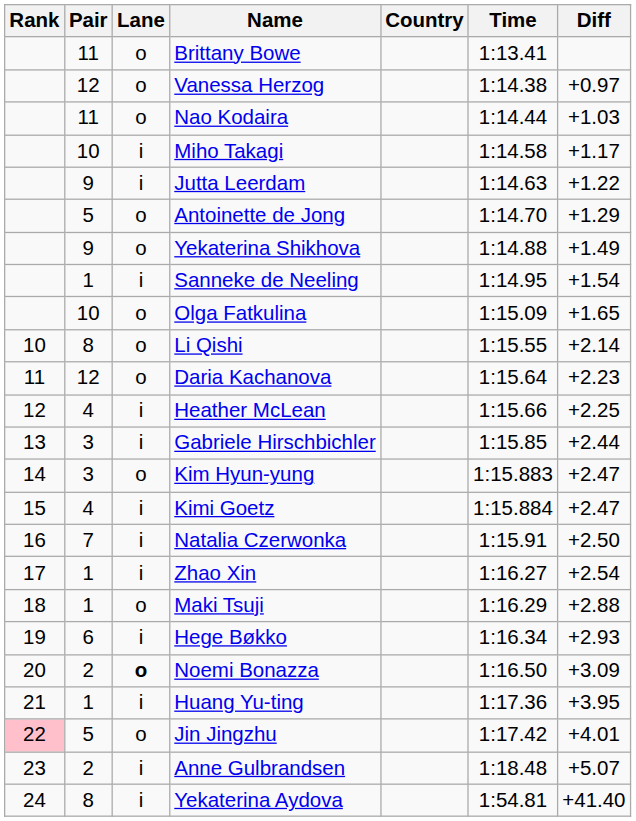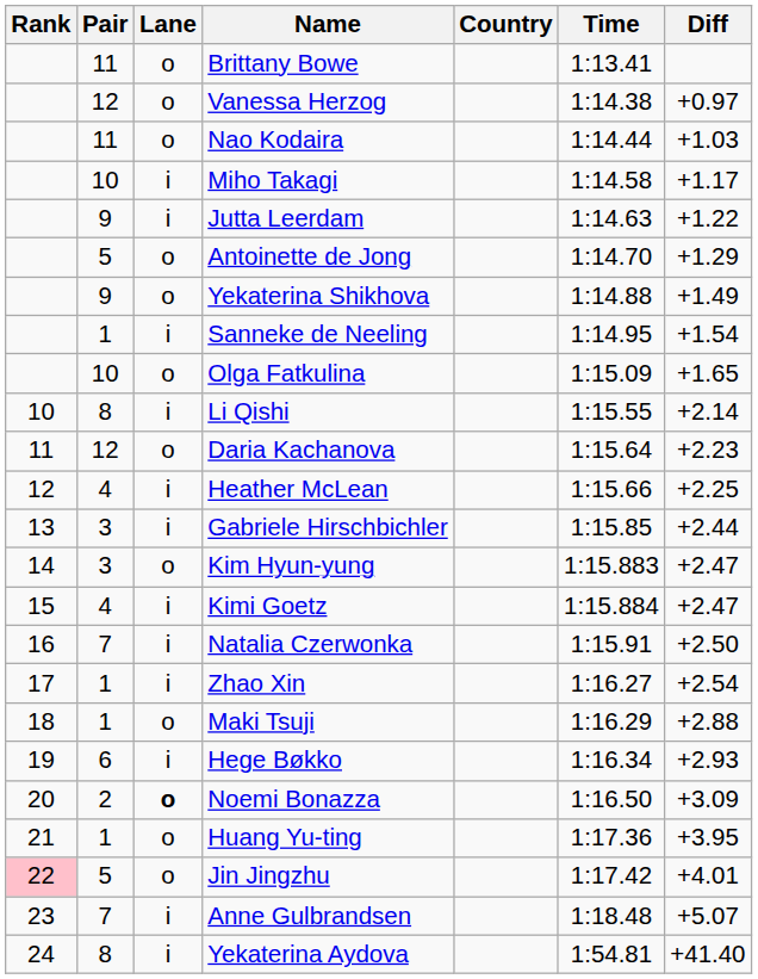Li Qishi | Lane: o -> i
Huang Yu-ting | Lane: i -> o
Anne Gulbrandsen | Pair: 2 -> 7
